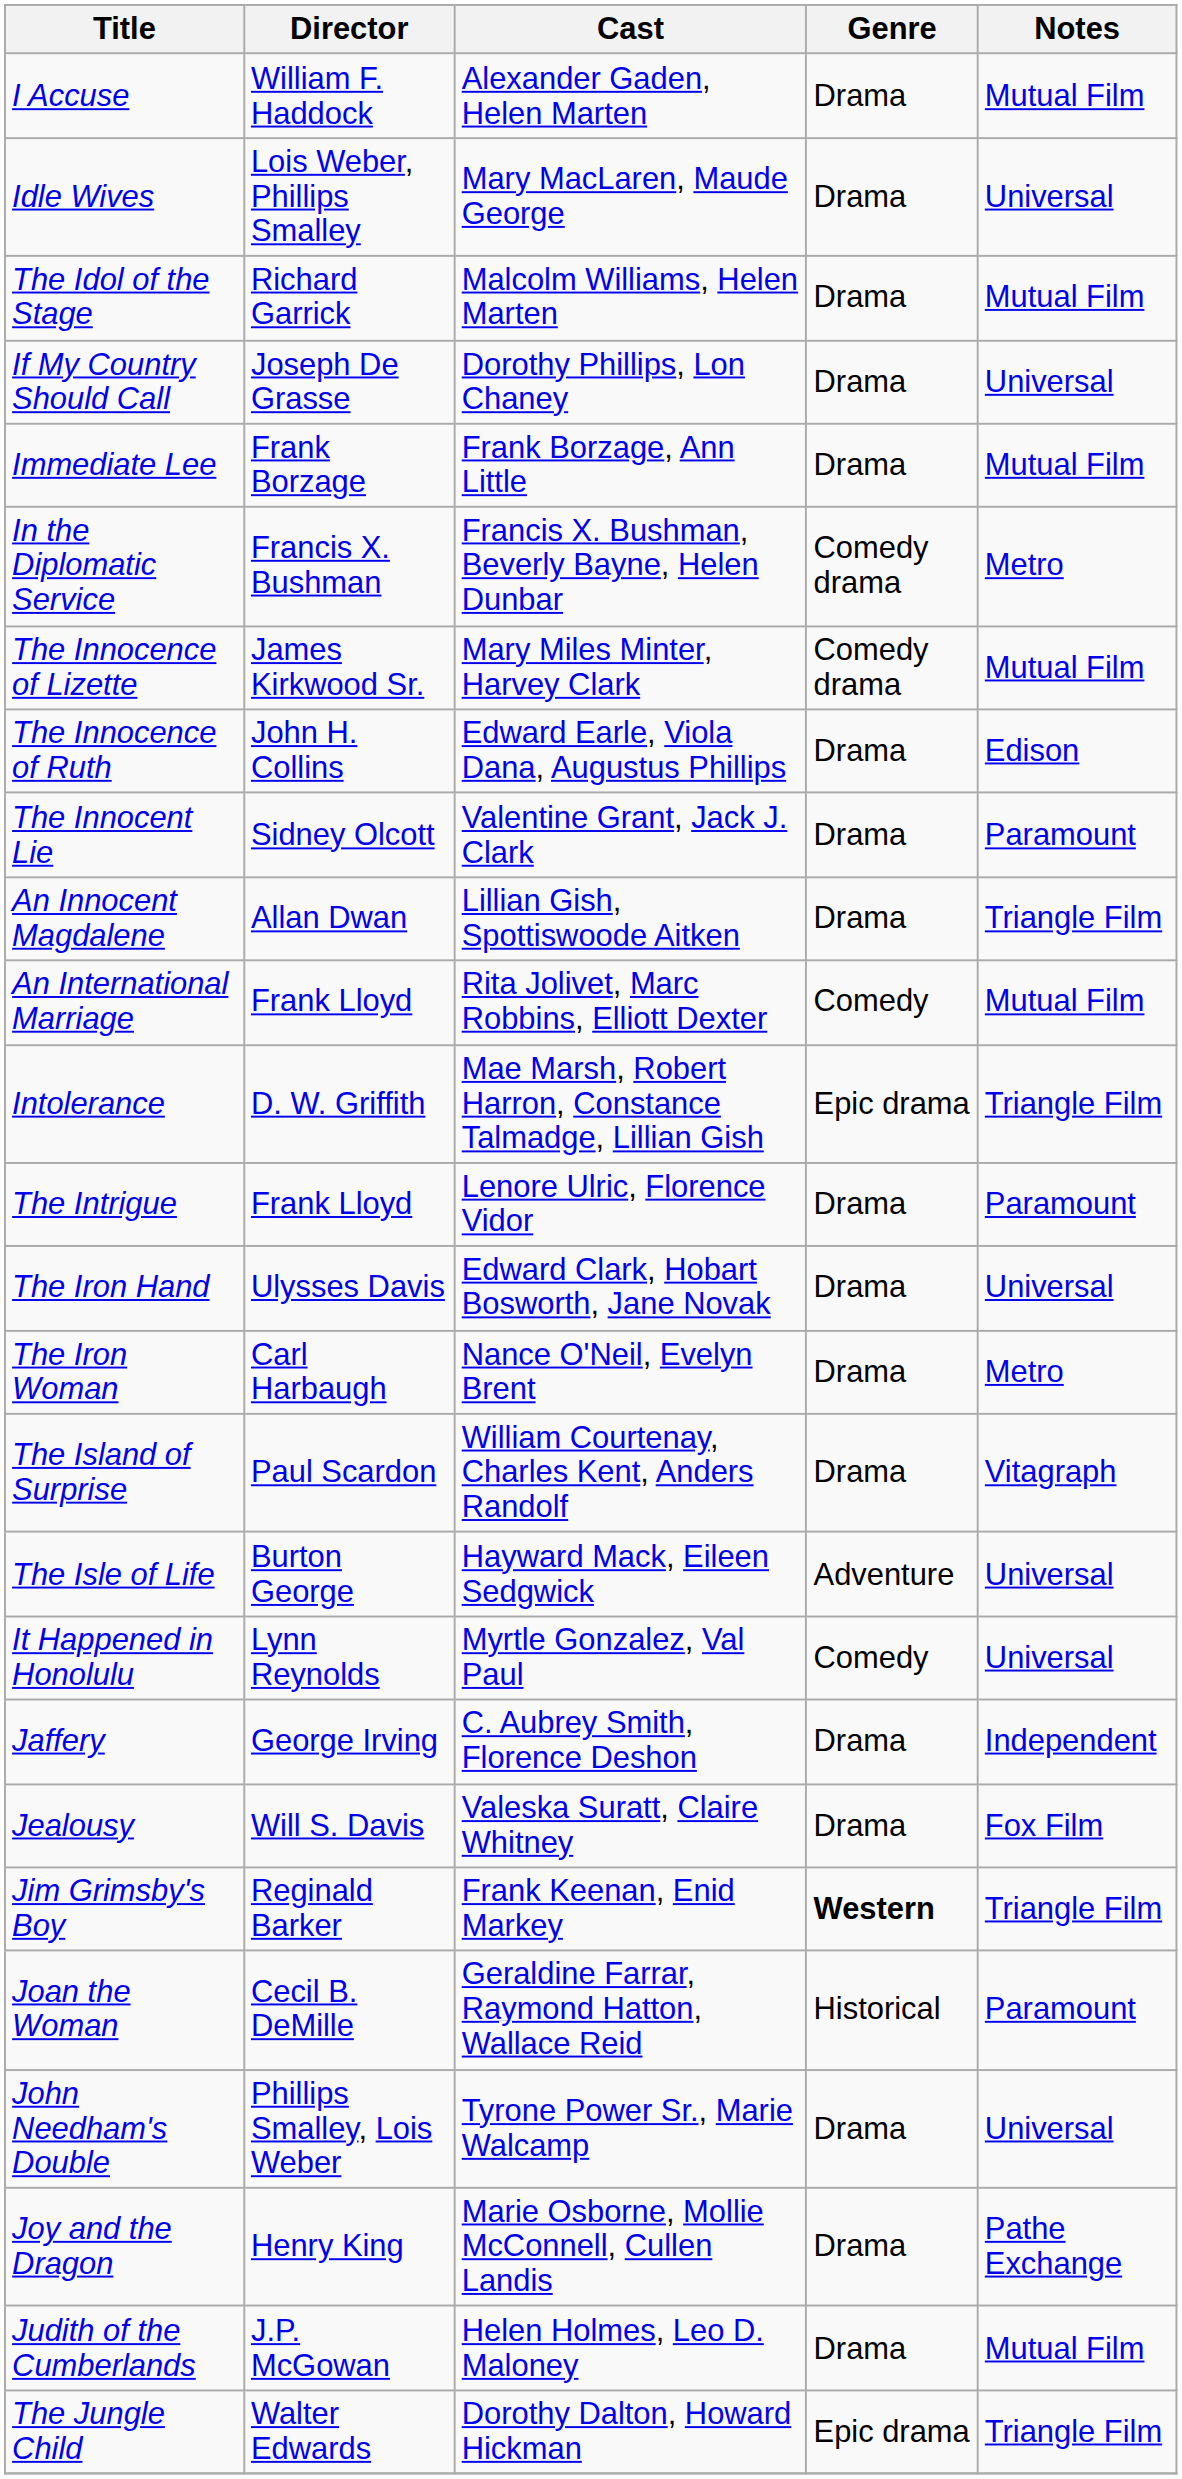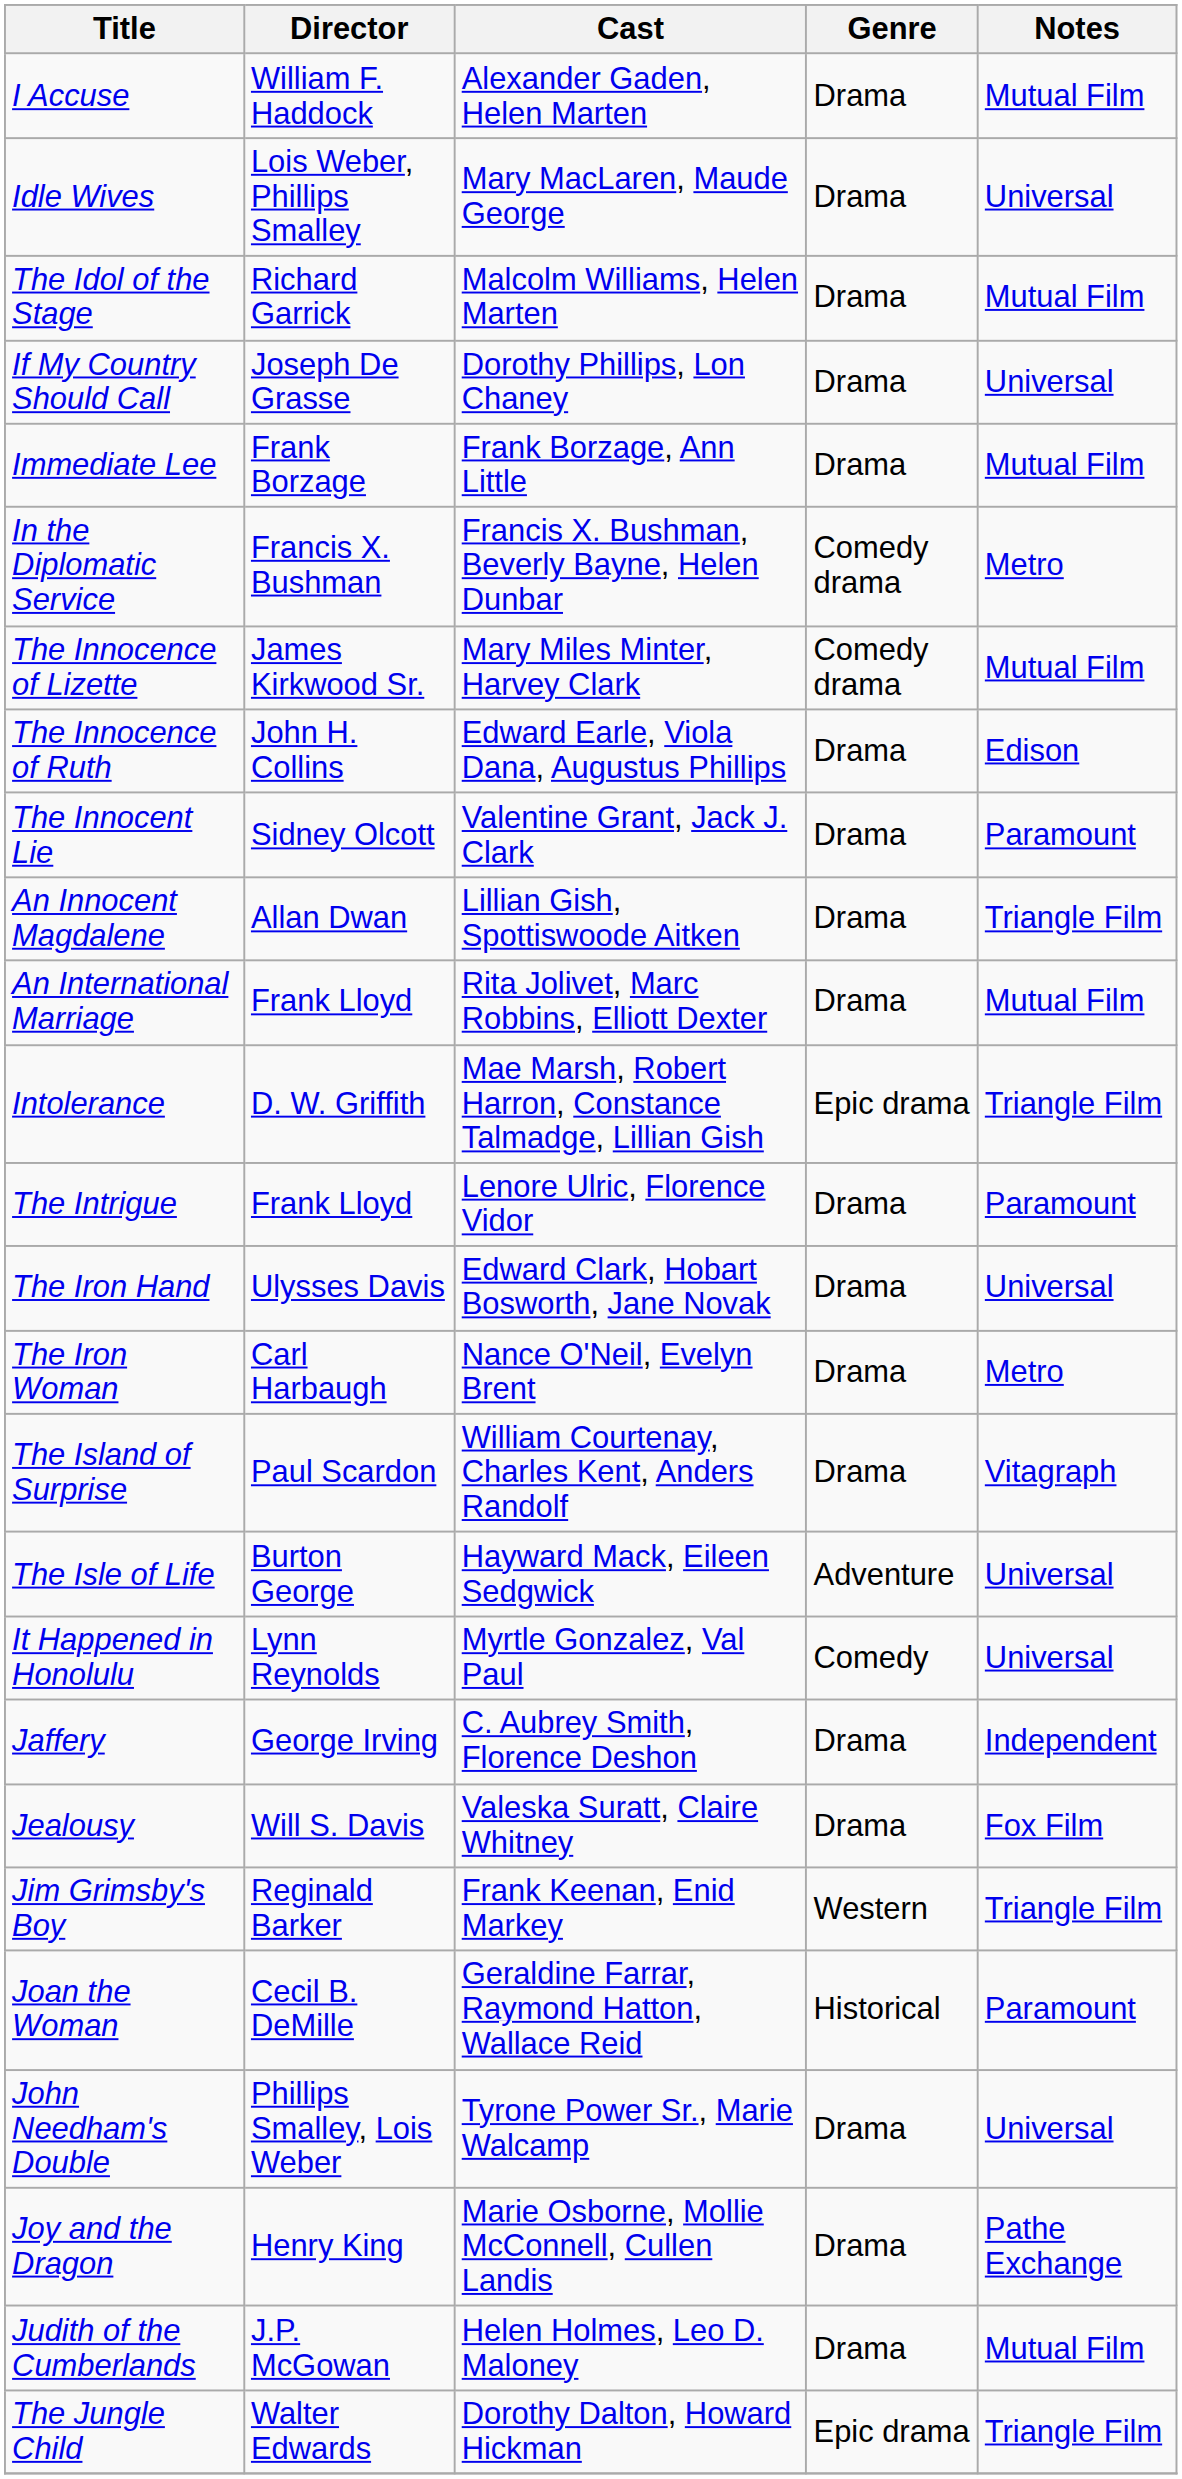An International Marriage | Genre: Comedy -> Drama
Jim Grimsby's Boy | Genre: bold -> normal
